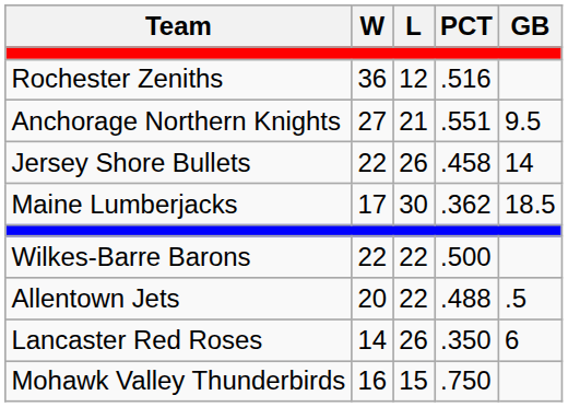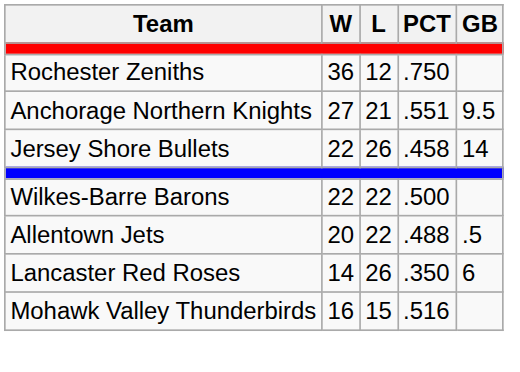Rochester Zeniths | PCT: .516 -> .750
- row: Maine Lumberjacks | 17 | 30 | .362 | 18.5
Mohawk Valley Thunderbirds | PCT: .750 -> .516
